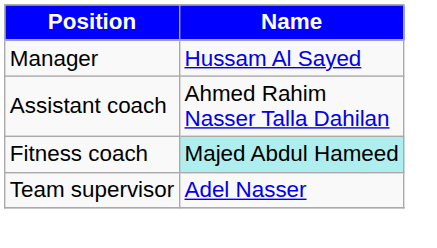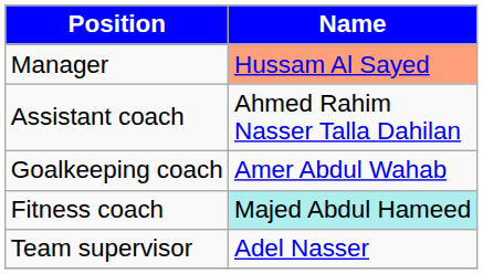Manager | Name: no background -> lightsalmon background
+ row: Goalkeeping coach | Amer Abdul Wahab
